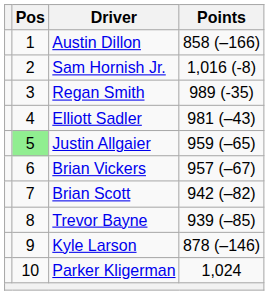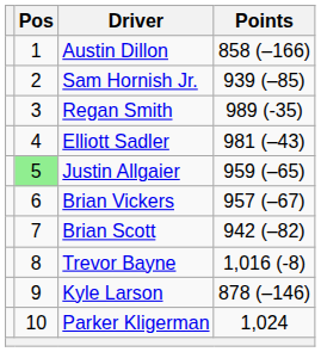Sam Hornish Jr. | Points: 1,016 (-8) -> 939 (–85)
Trevor Bayne | Points: 939 (–85) -> 1,016 (-8)
